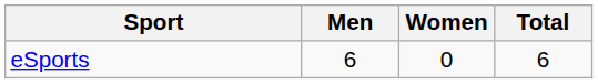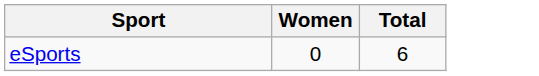- column: Men | 6
